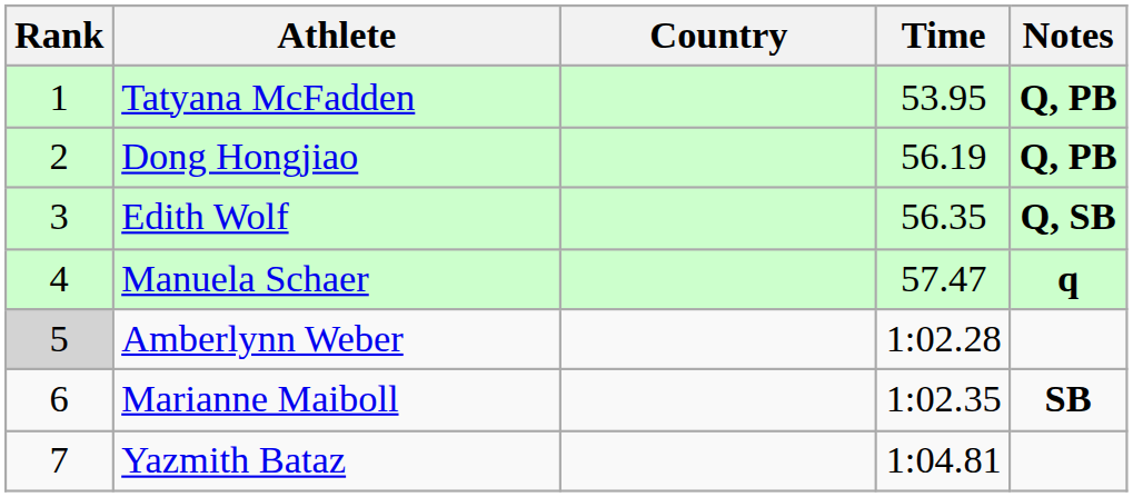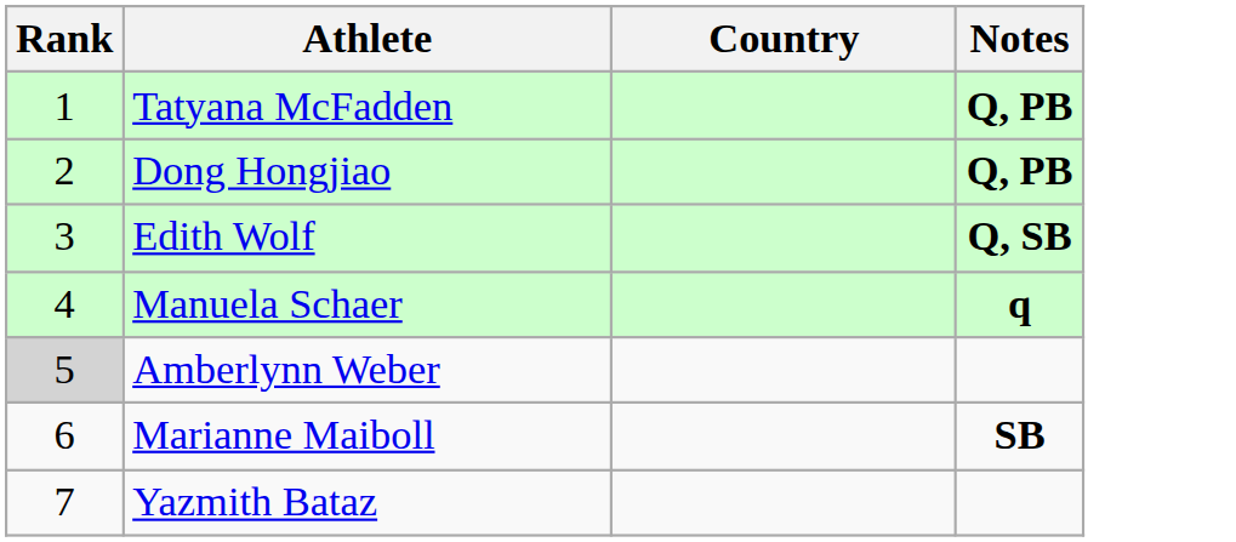- column: Time | 53.95 | 56.19 | 56.35 | 57.47 | 1:02.28 | 1:02.35 | 1:04.81
